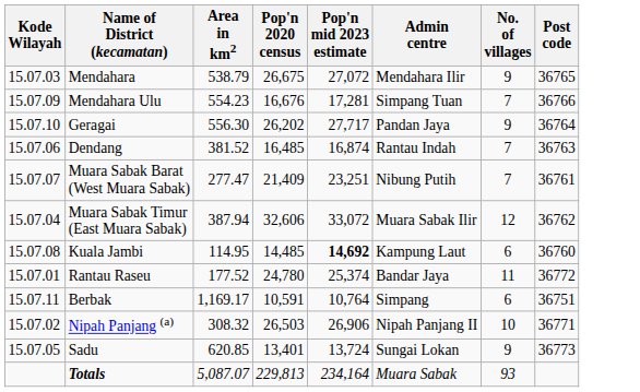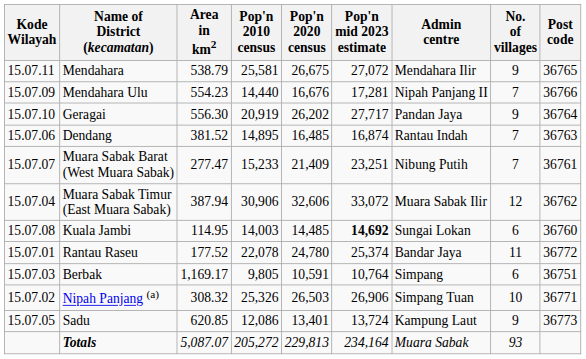+ column: Pop'n 2010 census | 25,581 | 14,440 | 20,919 | 14,895 | 15,233 | 30,906 | 14,003 | 22,078 | 9,805 | 25,326 | 12,086 | 205,272
Mendahara | Kode Wilayah: 15.07.03 -> 15.07.11
Mendahara Ulu | Admin centre: Simpang Tuan -> Nipah Panjang II
Kuala Jambi | Admin centre: Kampung Laut -> Sungai Lokan
Berbak | Kode Wilayah: 15.07.11 -> 15.07.03
Nipah Panjang (a) | Admin centre: Nipah Panjang II -> Simpang Tuan
Sadu | Admin centre: Sungai Lokan -> Kampung Laut
